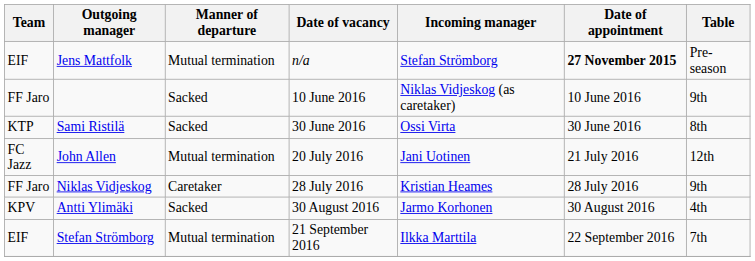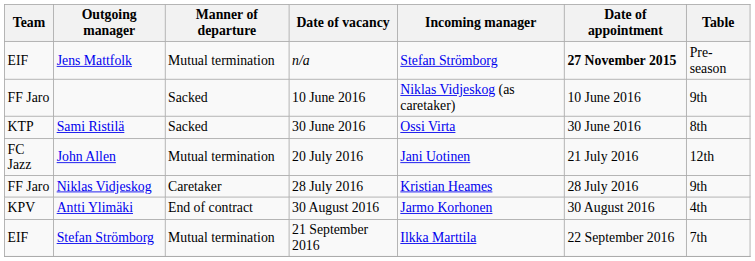Antti Ylimäki | Manner of departure: Sacked -> End of contract
